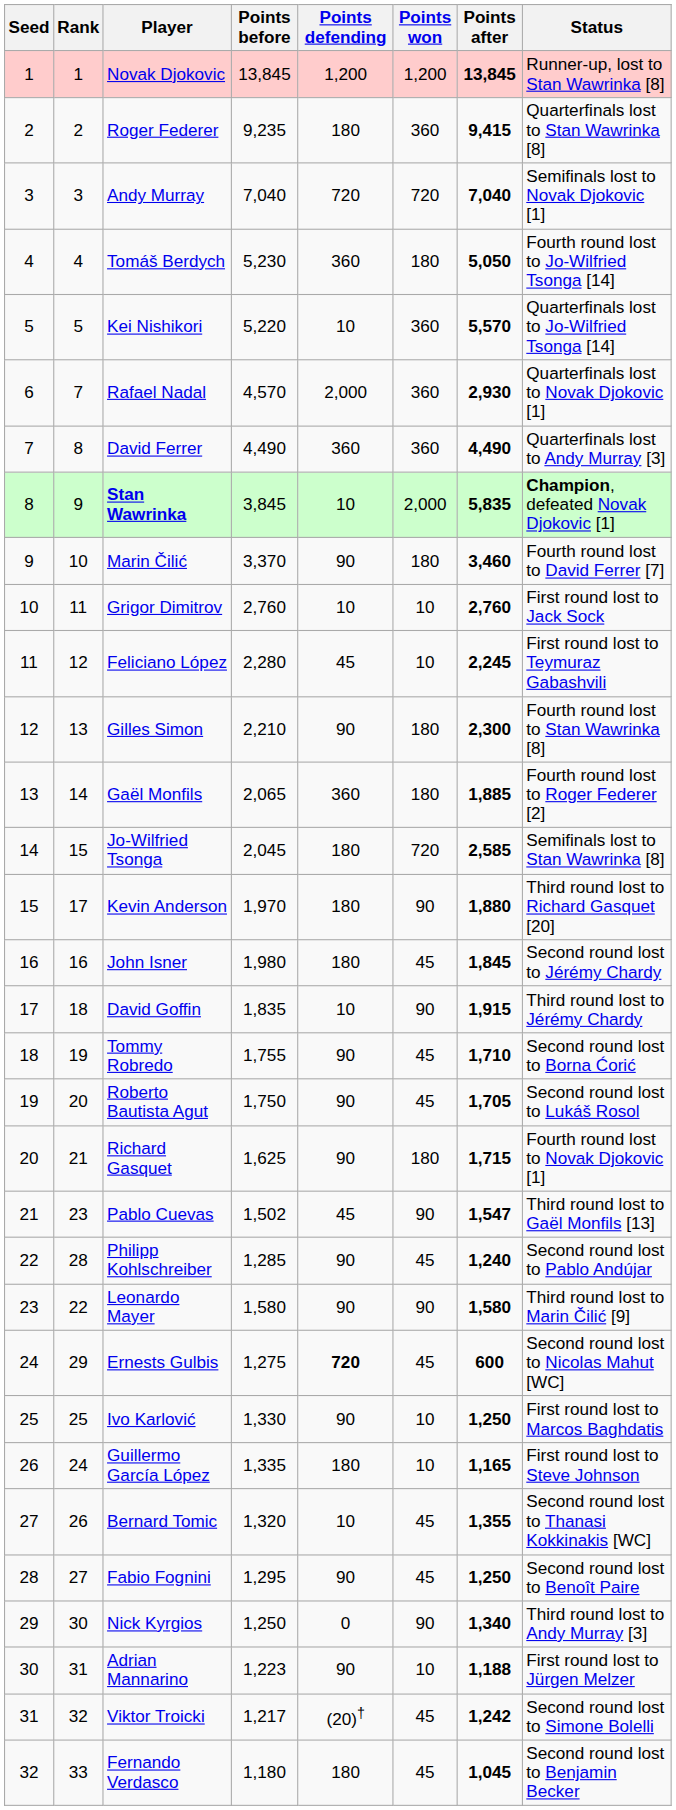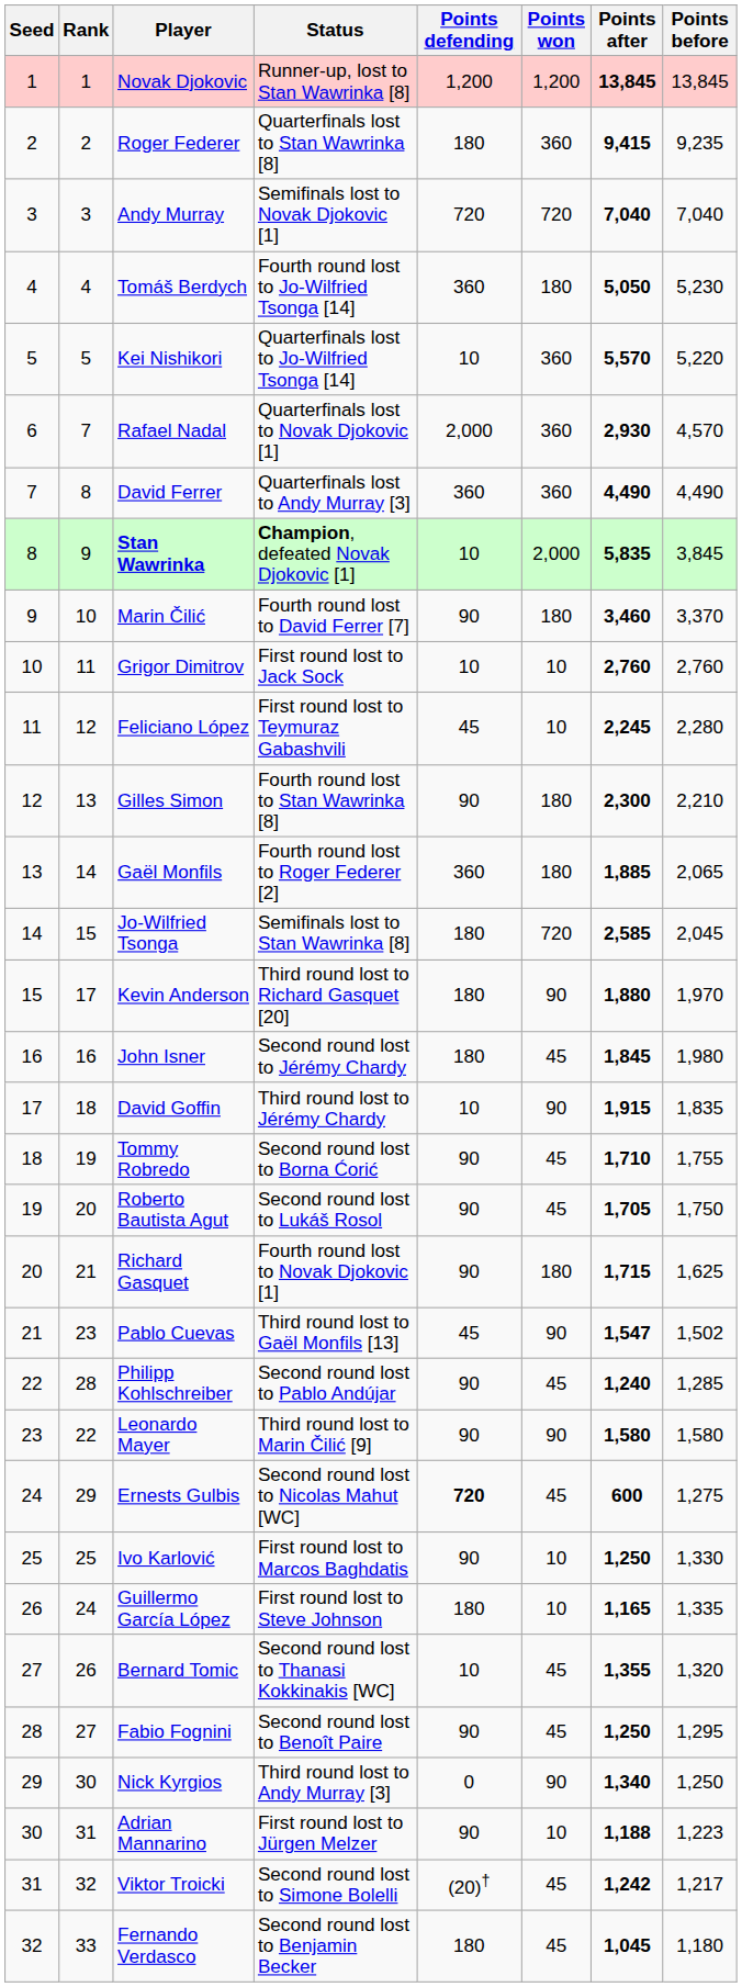columns swapped: Points before <-> Status
